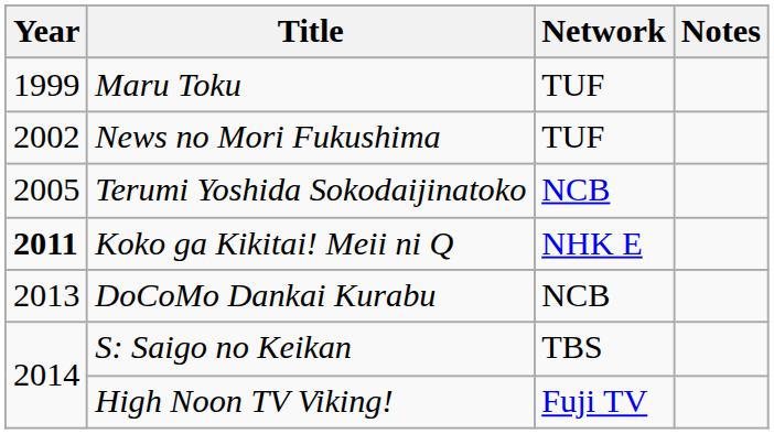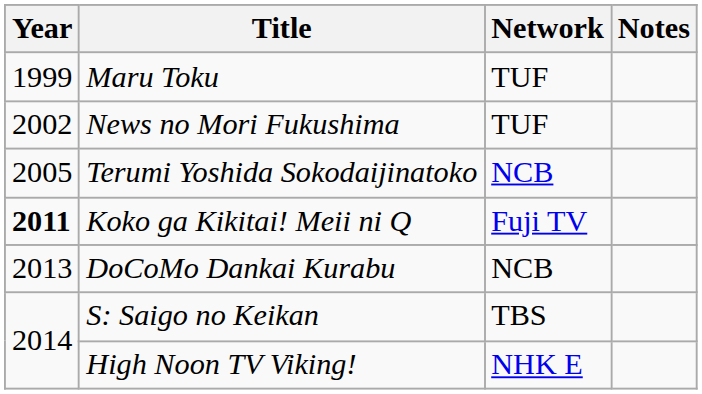Koko ga Kikitai! Meii ni Q | Network: NHK E -> Fuji TV
High Noon TV Viking! | Network: Fuji TV -> NHK E
